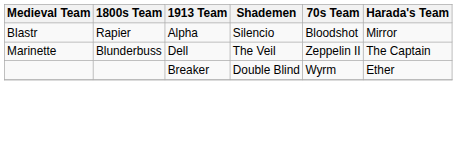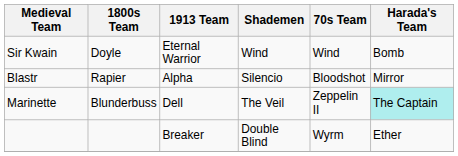+ row: Sir Kwain | Doyle | Eternal Warrior | Wind | Wind | Bomb
Marinette | Harada's Team: no background -> paleturquoise background
